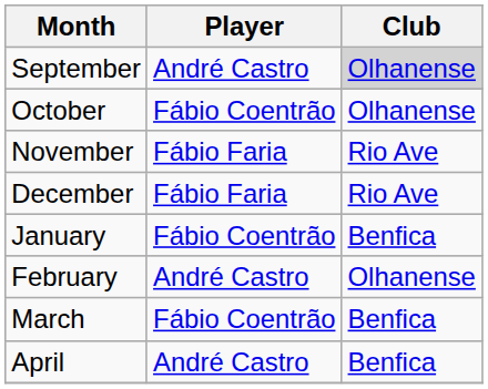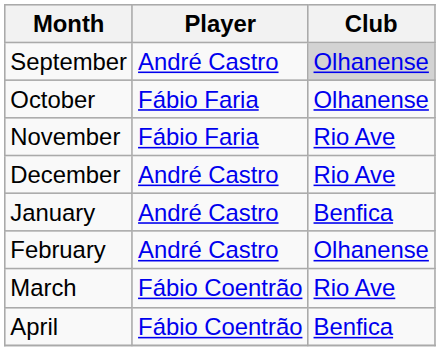October | Player: Fábio Coentrão -> Fábio Faria
December | Player: Fábio Faria -> André Castro
January | Player: Fábio Coentrão -> André Castro
March | Club: Benfica -> Rio Ave
April | Player: André Castro -> Fábio Coentrão
